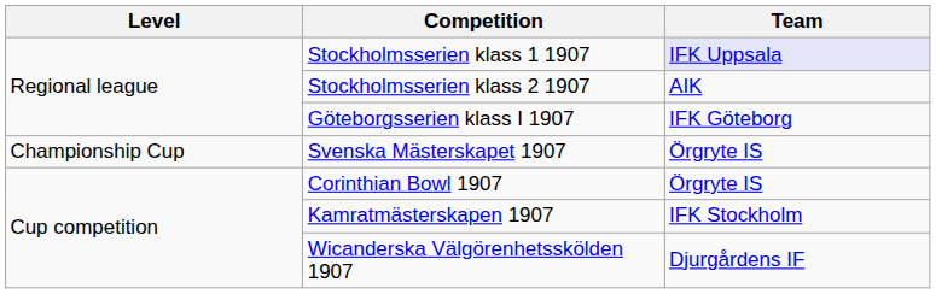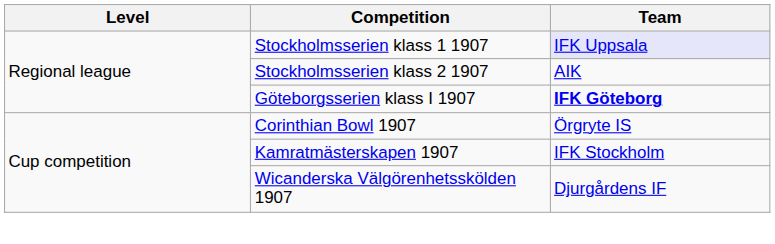Göteborgsserien klass I 1907 | Team: normal -> bold
- row: Championship Cup | Svenska Mästerskapet 1907 | Örgryte IS
